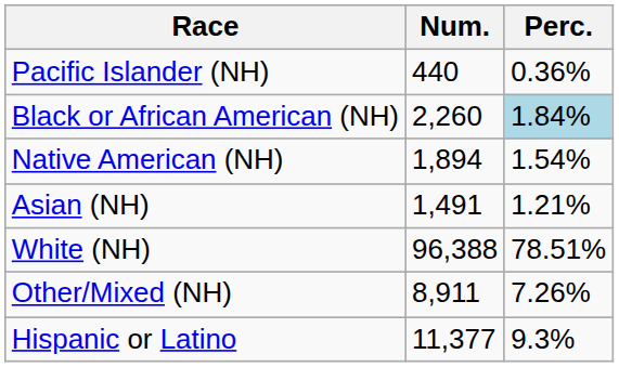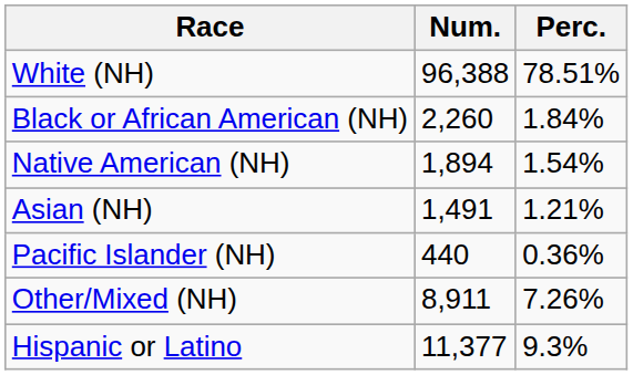rows swapped: White (NH) <-> Pacific Islander (NH)
Black or African American (NH) | Perc.: lightblue background -> no background
